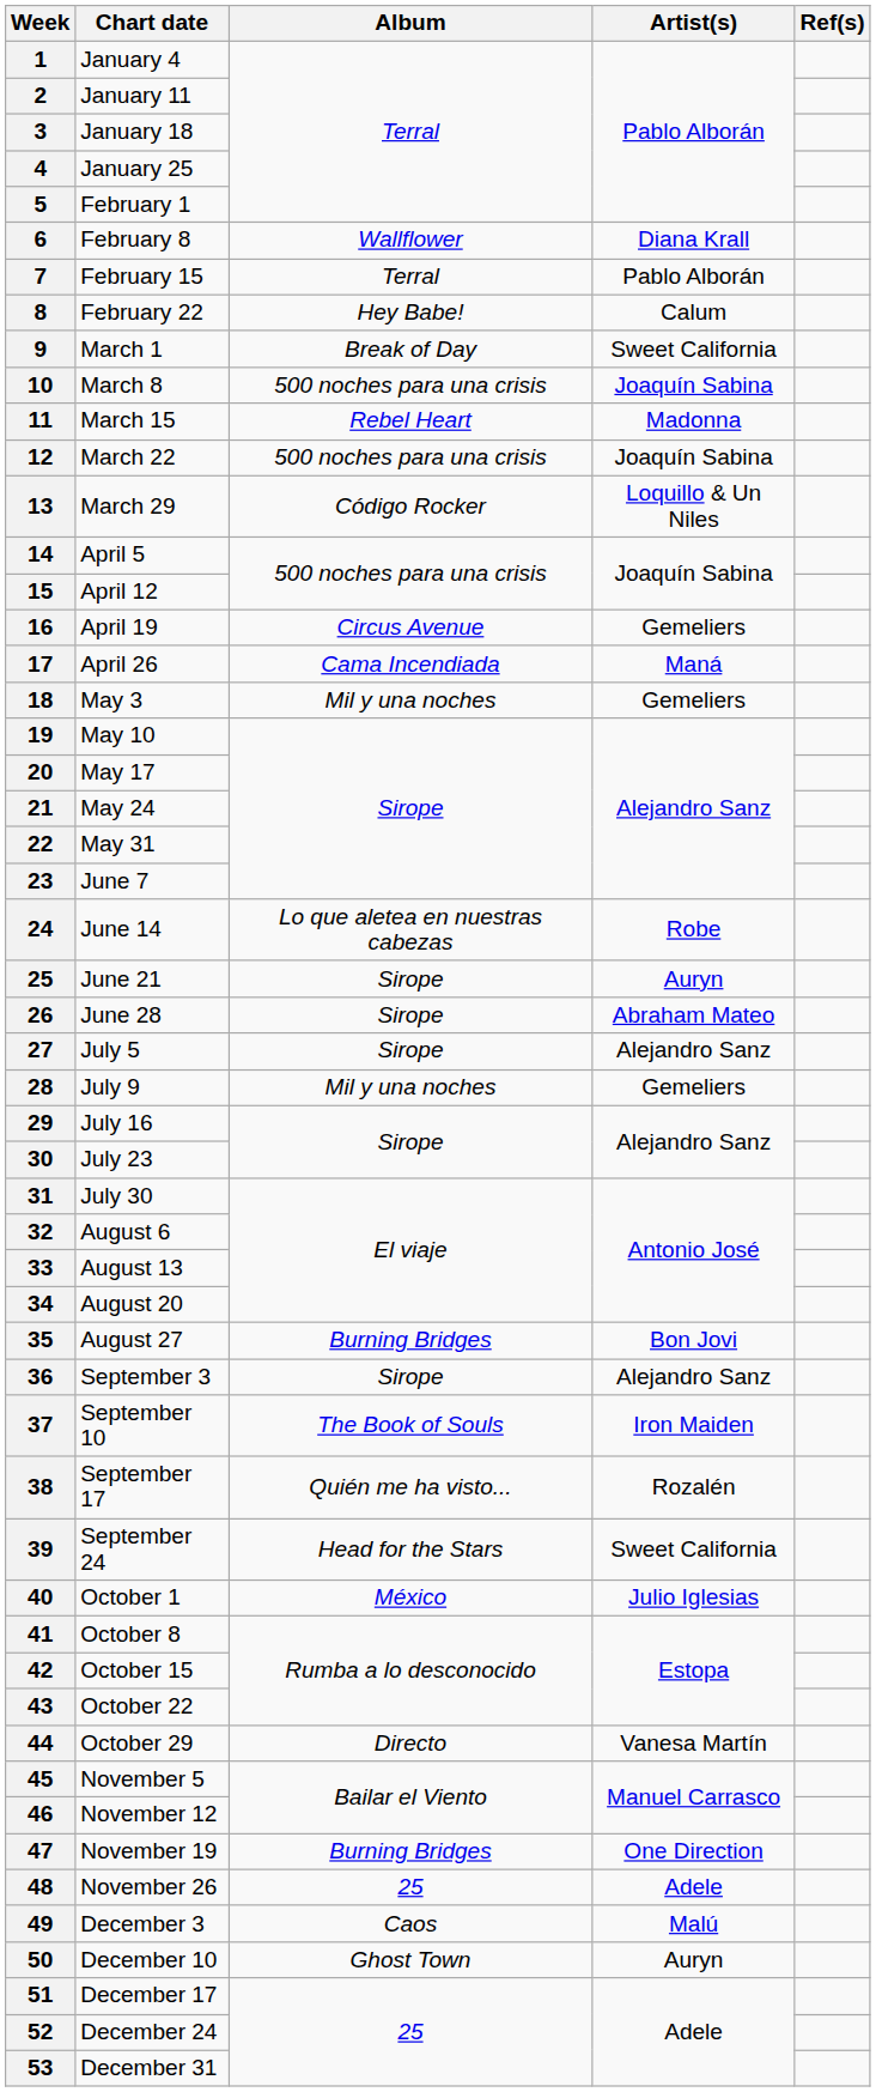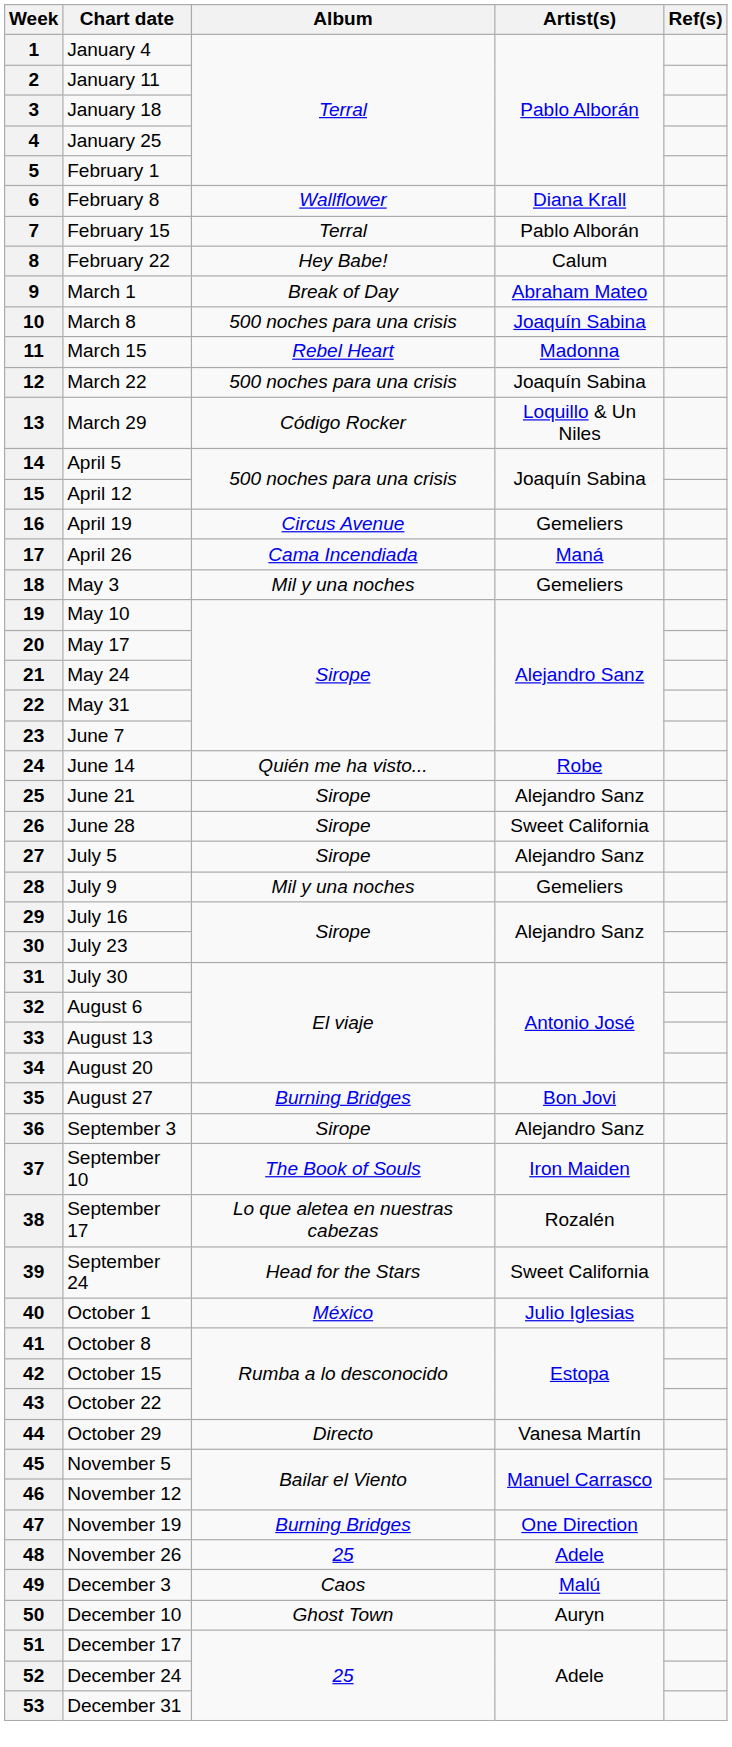March 1 | Artist(s): Sweet California -> Abraham Mateo
June 14 | Album: Lo que aletea en nuestras cabezas -> Quién me ha visto...
June 21 | Artist(s): Auryn -> Alejandro Sanz
June 28 | Artist(s): Abraham Mateo -> Sweet California
September 17 | Album: Quién me ha visto... -> Lo que aletea en nuestras cabezas
